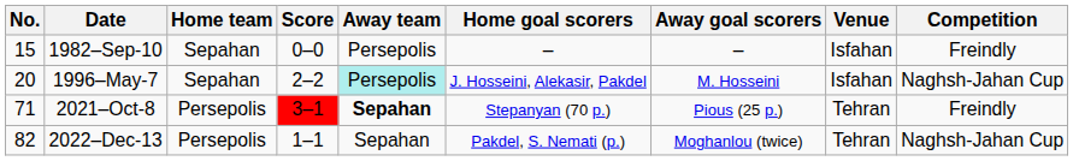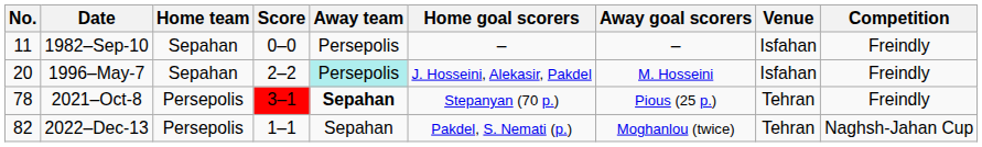1982–Sep-10 | No.: 15 -> 11
1996–May-7 | Competition: Naghsh-Jahan Cup -> Freindly
2021–Oct-8 | No.: 71 -> 78
